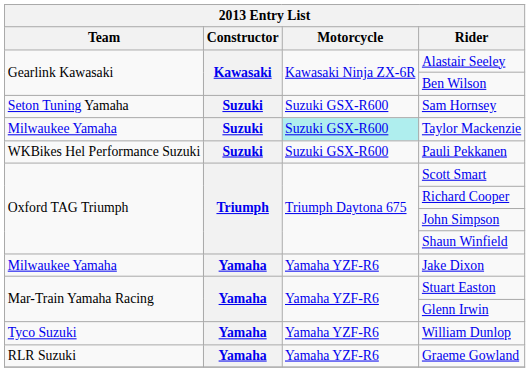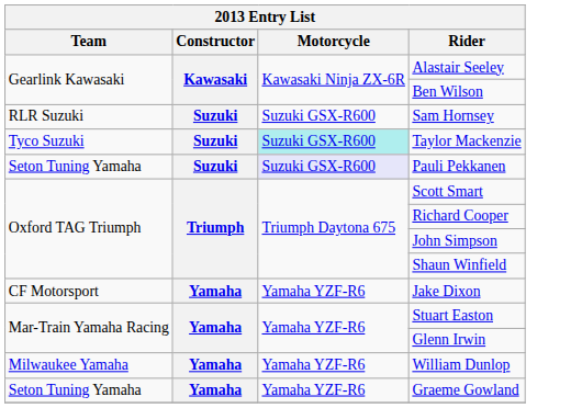Sam Hornsey | Team: Seton Tuning Yamaha -> RLR Suzuki
Taylor Mackenzie | Team: Milwaukee Yamaha -> Tyco Suzuki
Pauli Pekkanen | Team: WKBikes Hel Performance Suzuki -> Seton Tuning Yamaha
Pauli Pekkanen | Motorcycle: no background -> lavender background
Jake Dixon | Team: Milwaukee Yamaha -> CF Motorsport
William Dunlop | Team: Tyco Suzuki -> Milwaukee Yamaha
Graeme Gowland | Team: RLR Suzuki -> Seton Tuning Yamaha
